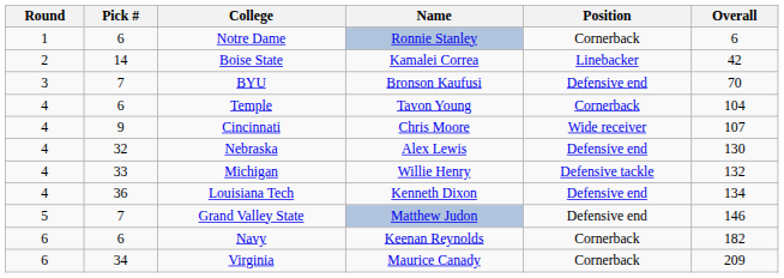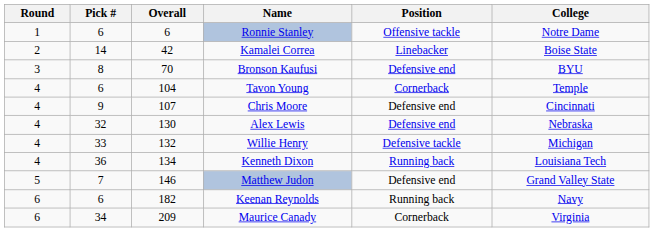columns swapped: Overall <-> College
Ronnie Stanley | Position: Cornerback -> Offensive tackle
Bronson Kaufusi | Pick #: 7 -> 8
Chris Moore | Position: Wide receiver -> Defensive end
Kenneth Dixon | Position: Defensive end -> Running back
Keenan Reynolds | Position: Cornerback -> Running back
